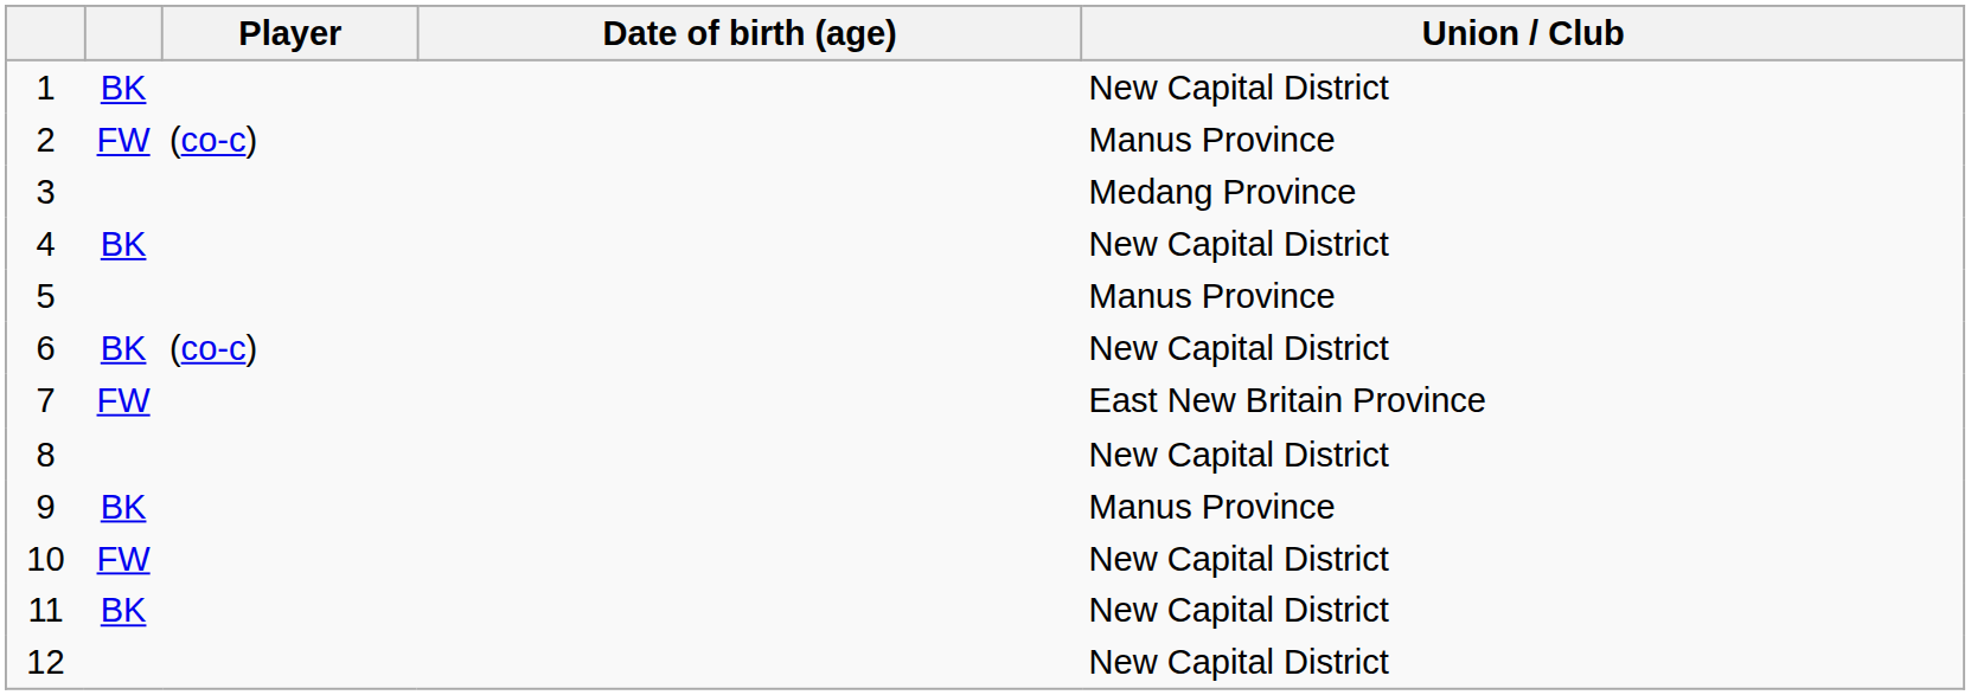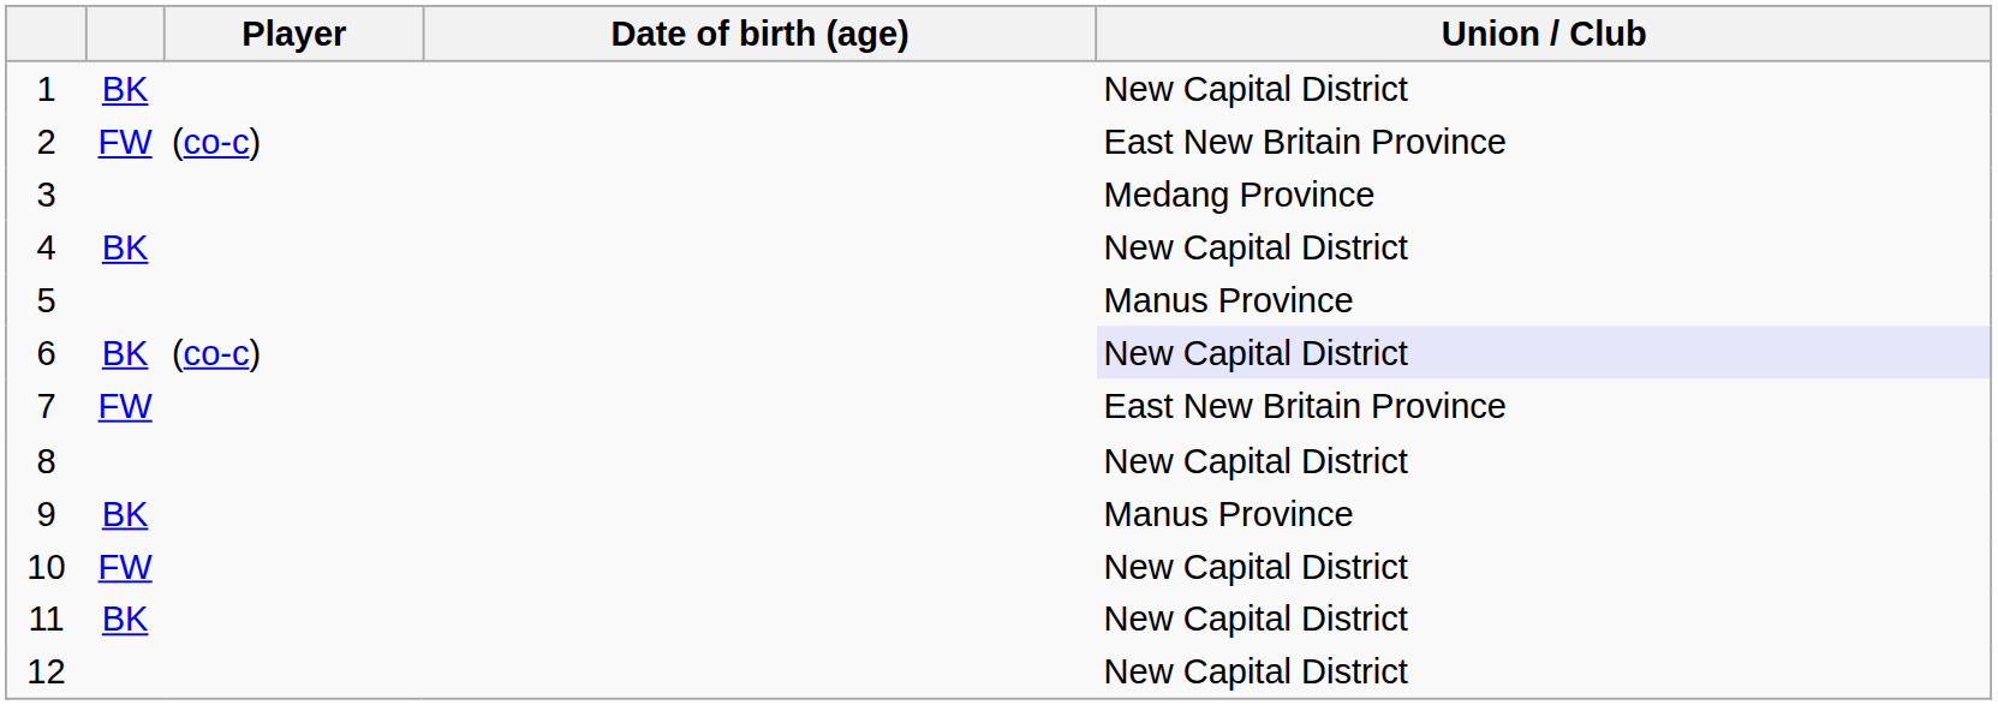2 | Union / Club: Manus Province -> East New Britain Province
6 | Union / Club: no background -> lavender background
